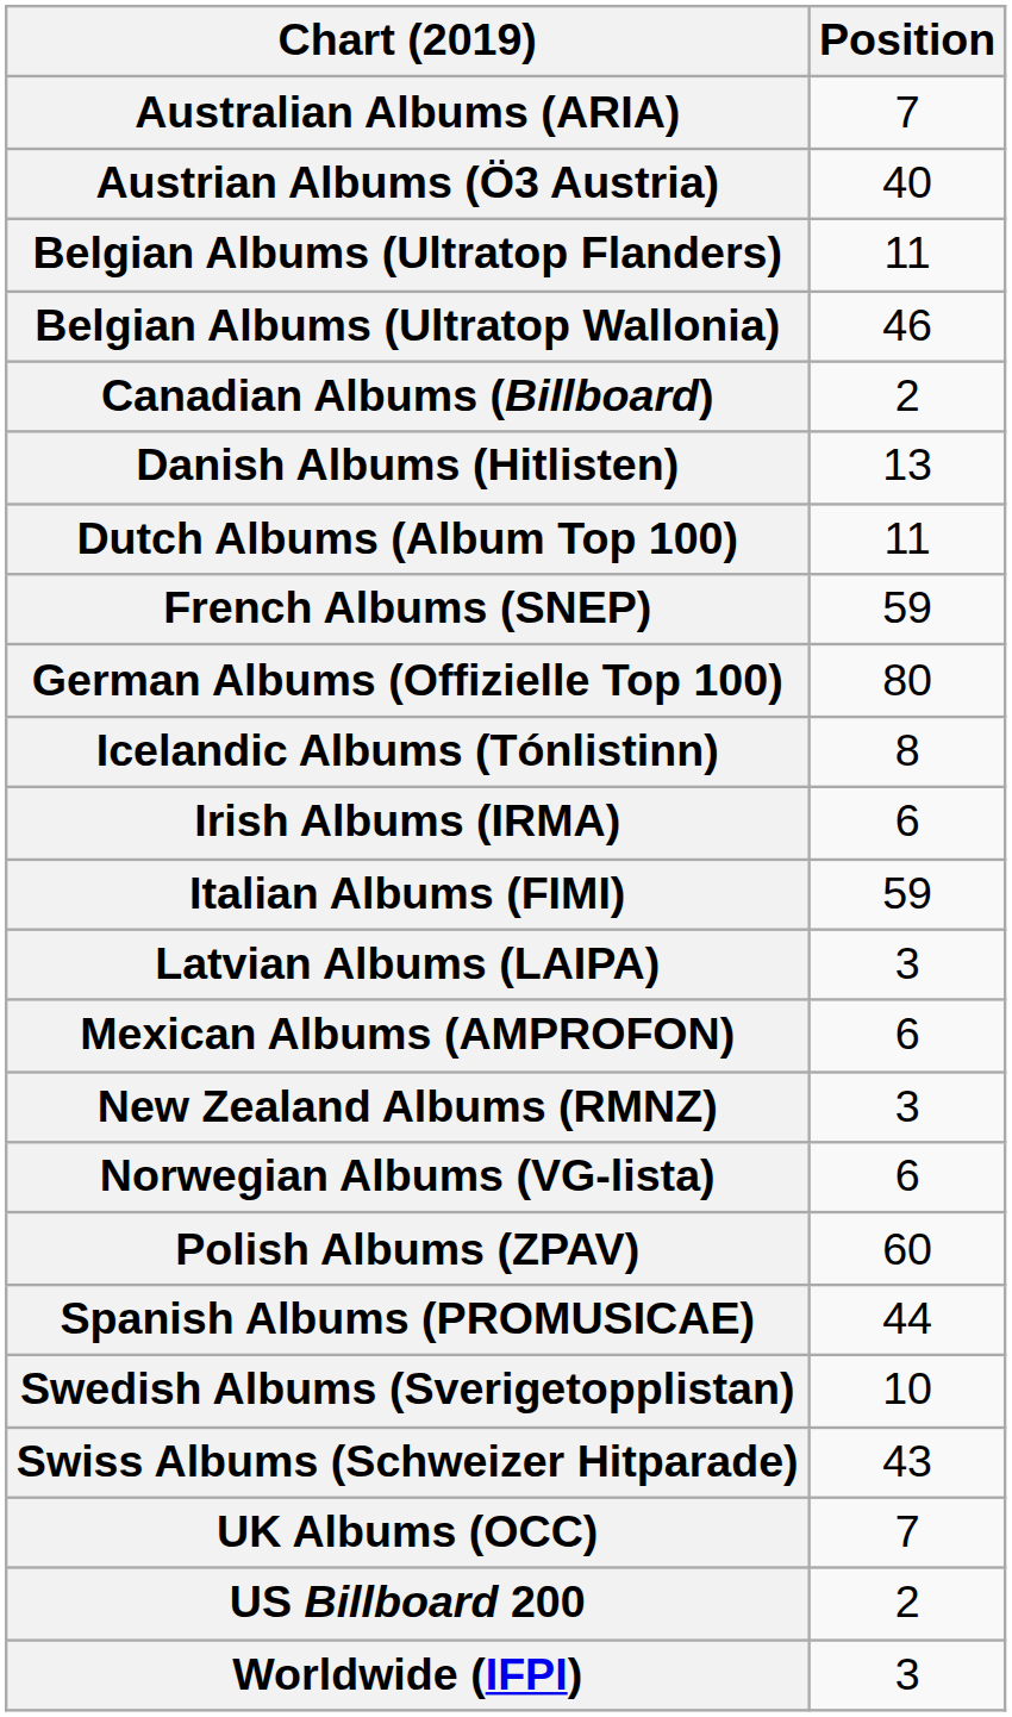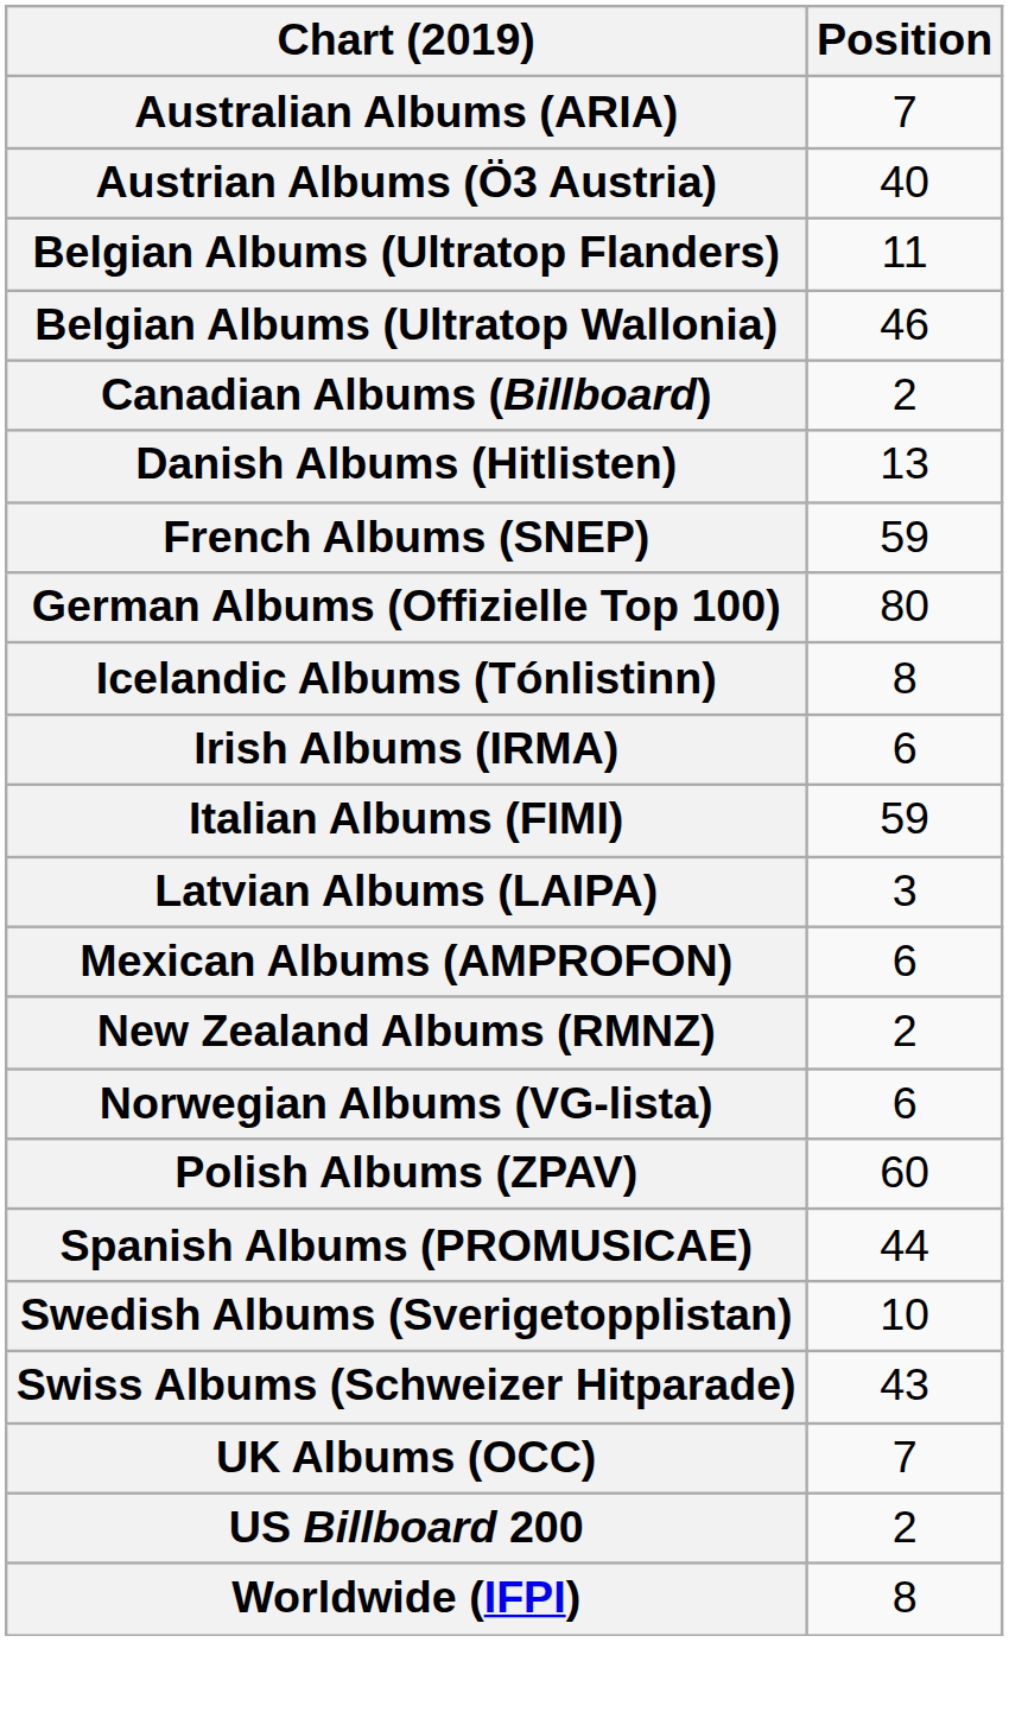- row: Dutch Albums (Album Top 100) | 11
New Zealand Albums (RMNZ) | Position: 3 -> 2
Worldwide (IFPI) | Position: 3 -> 8
